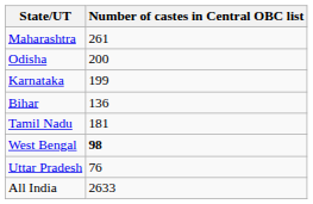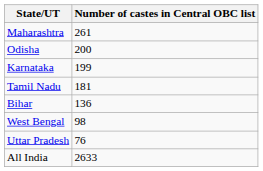rows swapped: Tamil Nadu <-> Bihar
West Bengal | Number of castes in Central OBC list: bold -> normal
